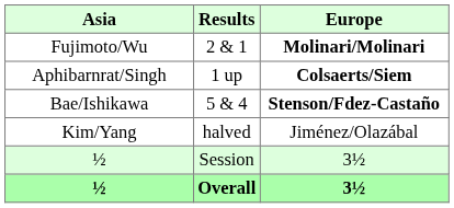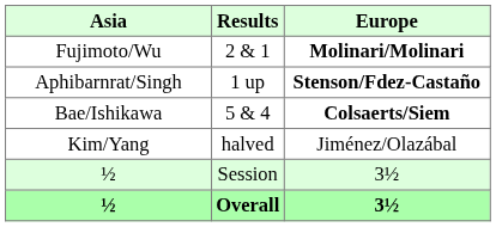Aphibarnrat/Singh | Europe: Colsaerts/Siem -> Stenson/Fdez-Castaño
Bae/Ishikawa | Europe: Stenson/Fdez-Castaño -> Colsaerts/Siem
